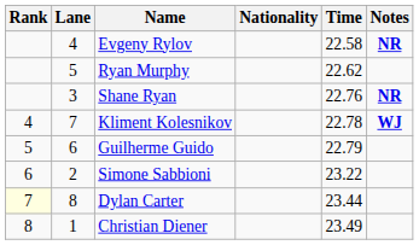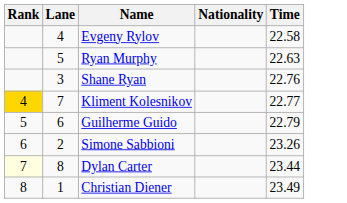- column: Notes | NR | NR | WJ
Ryan Murphy | Time: 22.62 -> 22.63
Kliment Kolesnikov | Rank: no background -> gold background
Kliment Kolesnikov | Time: 22.78 -> 22.77
Simone Sabbioni | Time: 23.22 -> 23.26
